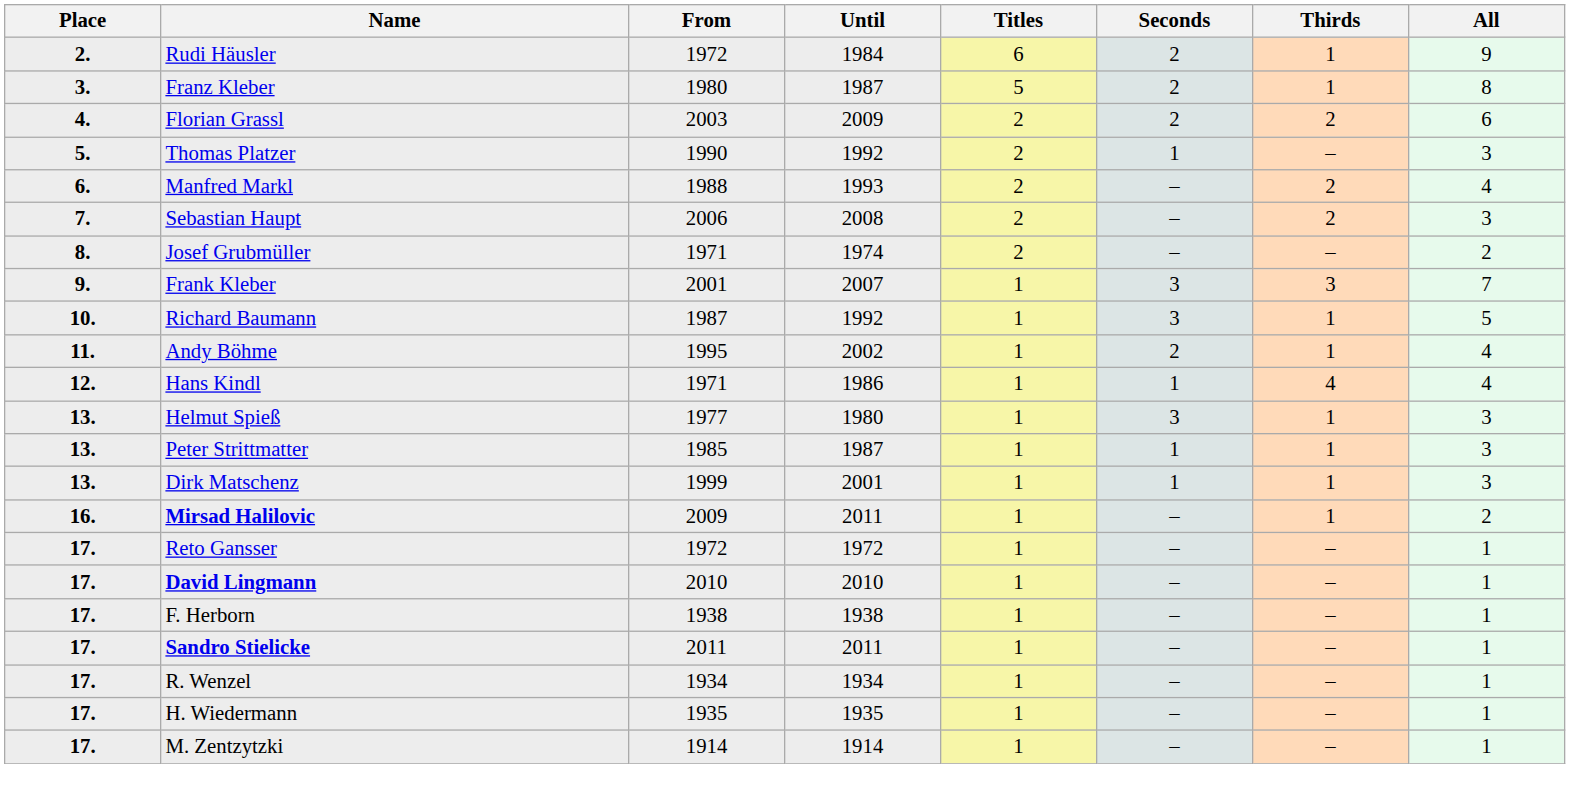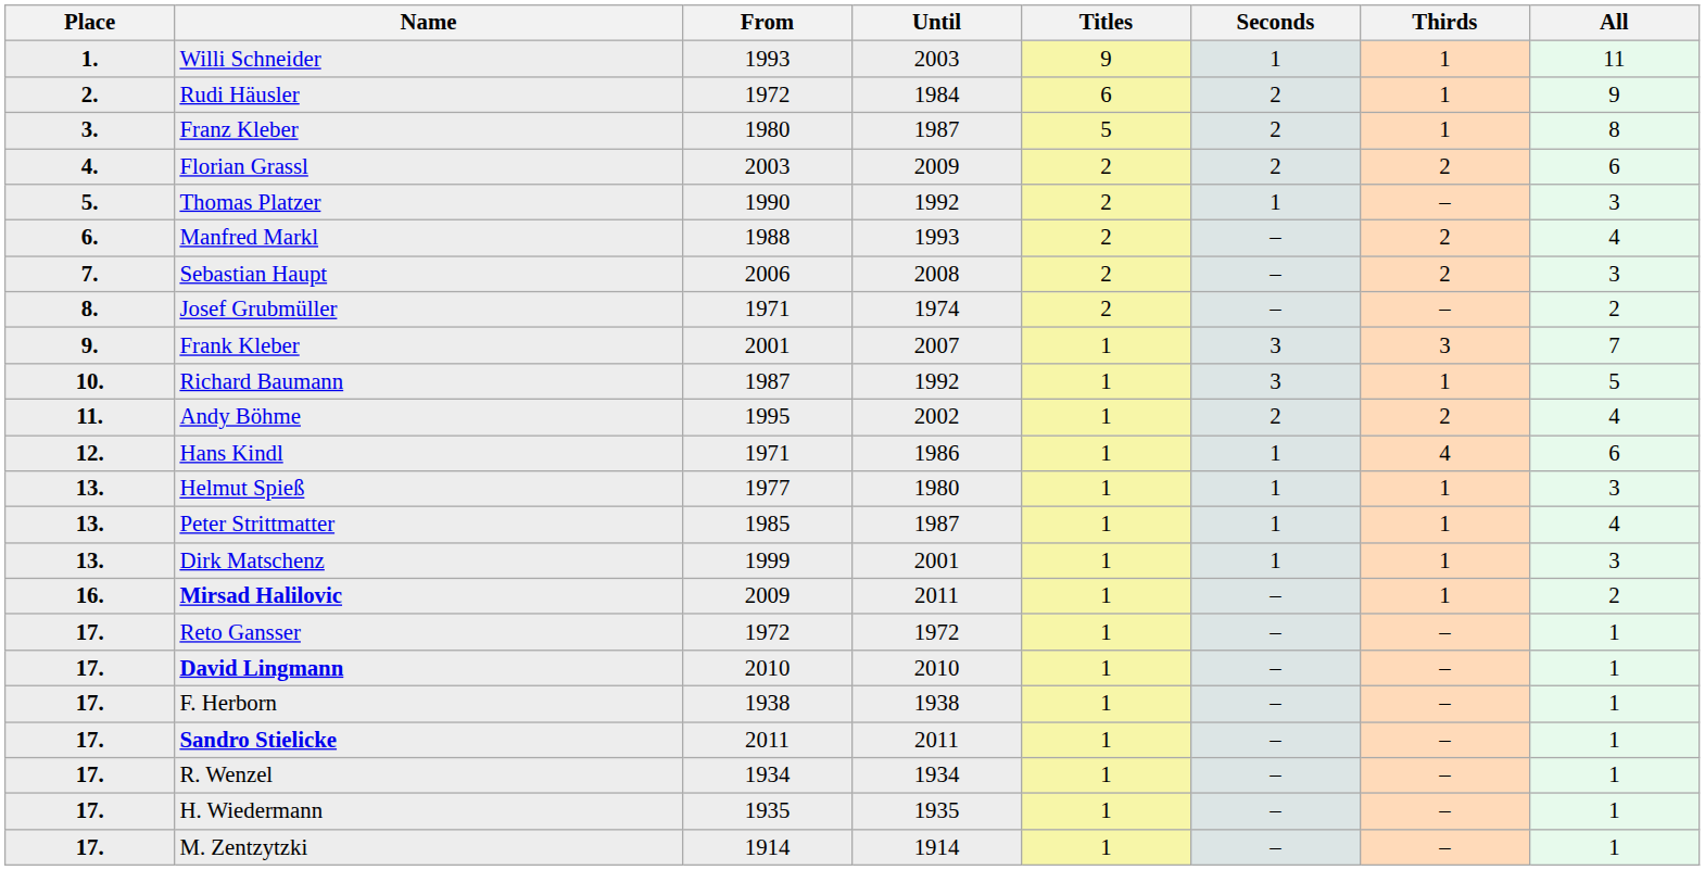+ row: 1. | Willi Schneider | 1993 | 2003 | 9 | 1 | 1 | 11
Andy Böhme | Thirds: 1 -> 2
Hans Kindl | All: 4 -> 6
Helmut Spieß | Seconds: 3 -> 1
Peter Strittmatter | All: 3 -> 4
